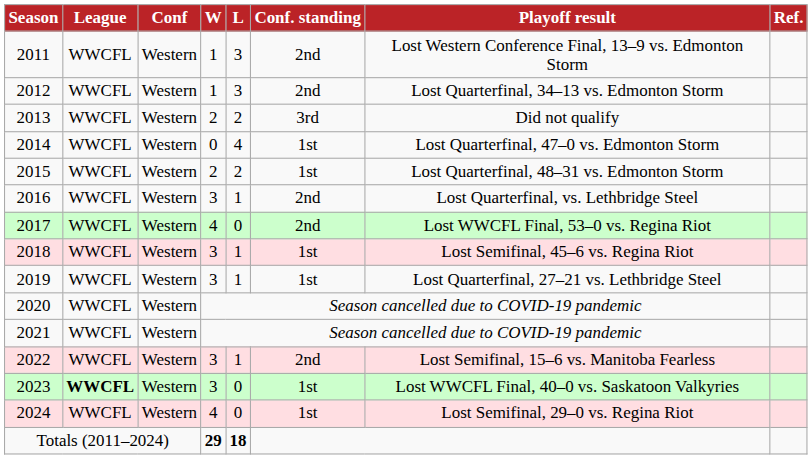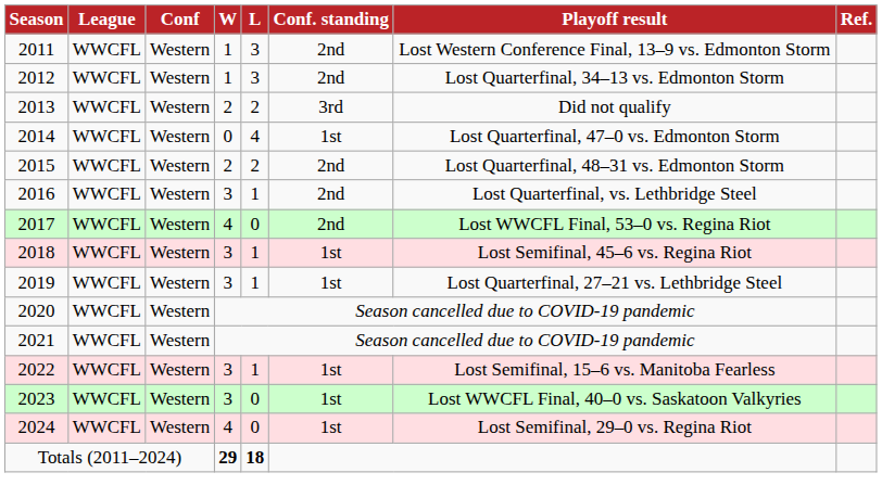2015 | Conf. standing: 1st -> 2nd
2022 | Conf. standing: 2nd -> 1st
2023 | League: bold -> normal
